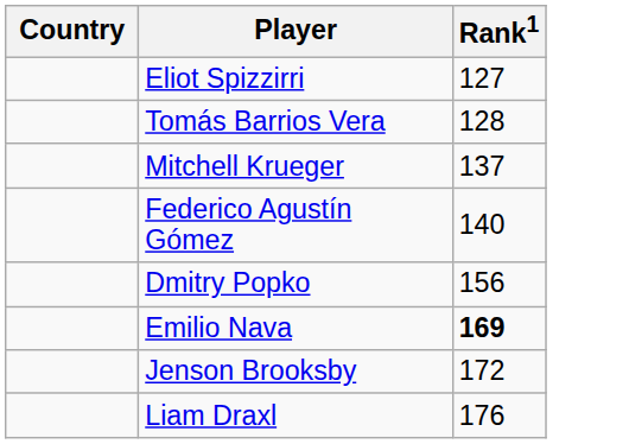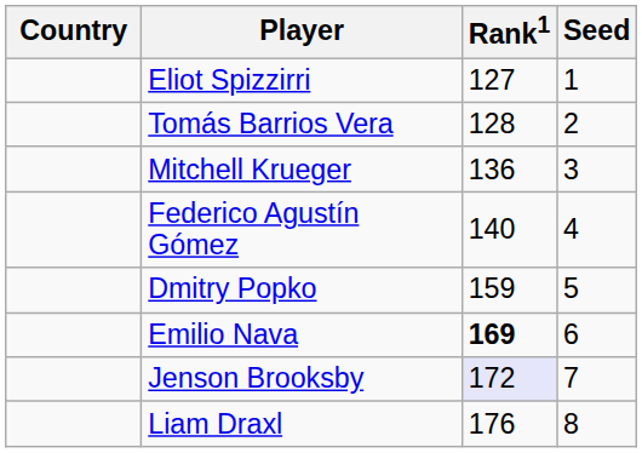+ column: Seed | 1 | 2 | 3 | 4 | 5 | 6 | 7 | 8
Mitchell Krueger | Rank1: 137 -> 136
Dmitry Popko | Rank1: 156 -> 159
Jenson Brooksby | Rank1: no background -> lavender background
